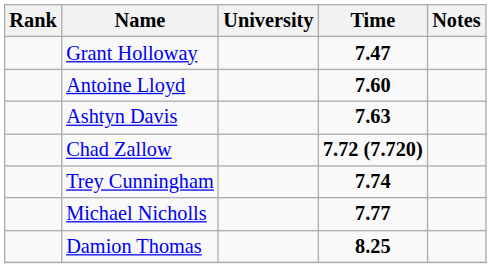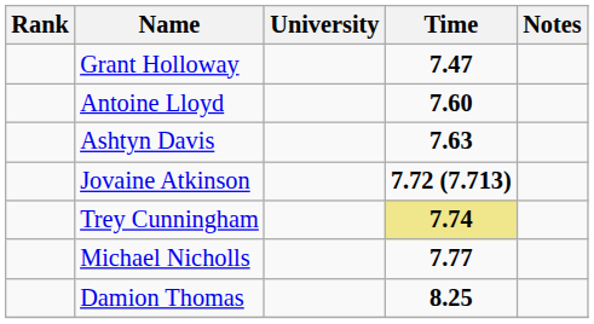+ row: Jovaine Atkinson | 7.72 (7.713)
- row: Chad Zallow | 7.72 (7.720)
Trey Cunningham | Time: no background -> khaki background
